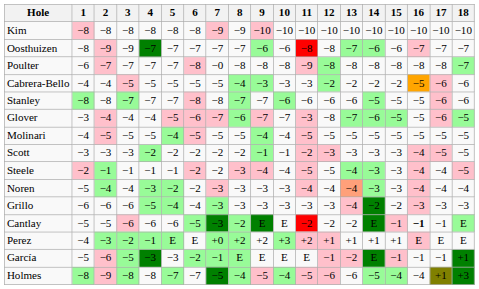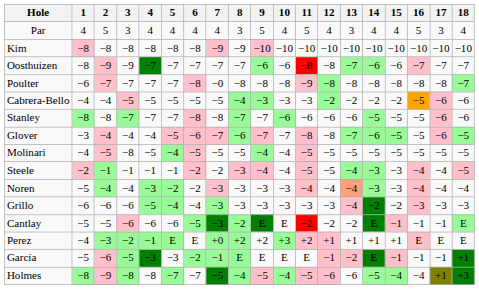+ row: Par | 4 | 5 | 3 | 4 | 4 | 4 | 4 | 3 | 5 | 4 | 5 | 4 | 3 | 4 | 4 | 5 | 3 | 4
Glover | 11: −3 -> −8
Molinari | 3: −5 -> −8
- row: Scott | −3 | −3 | −3 | −2 | −2 | −2 | −2 | −2 | −1 | −1 | −2 | −3 | −3 | −3 | −3 | −4 | −5 | −5
Cantlay | 16: bold -> normal
